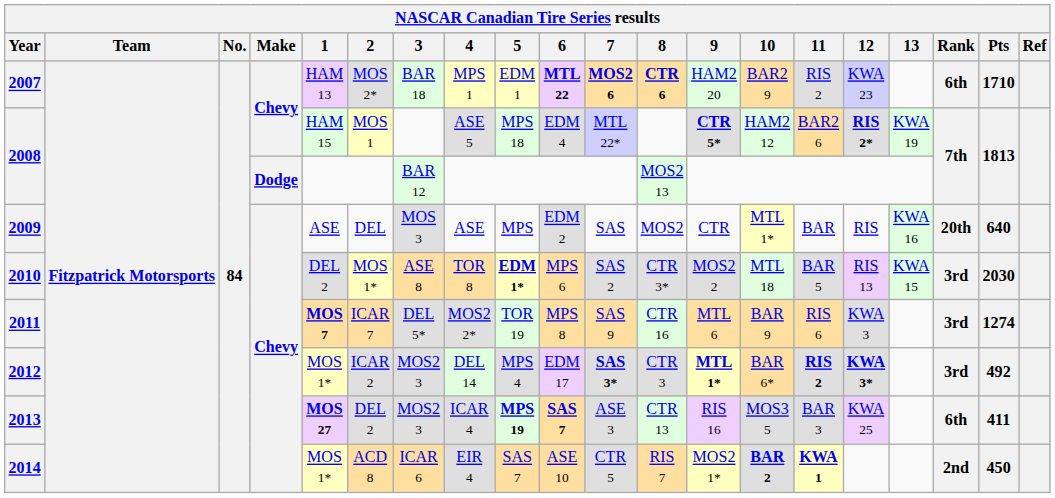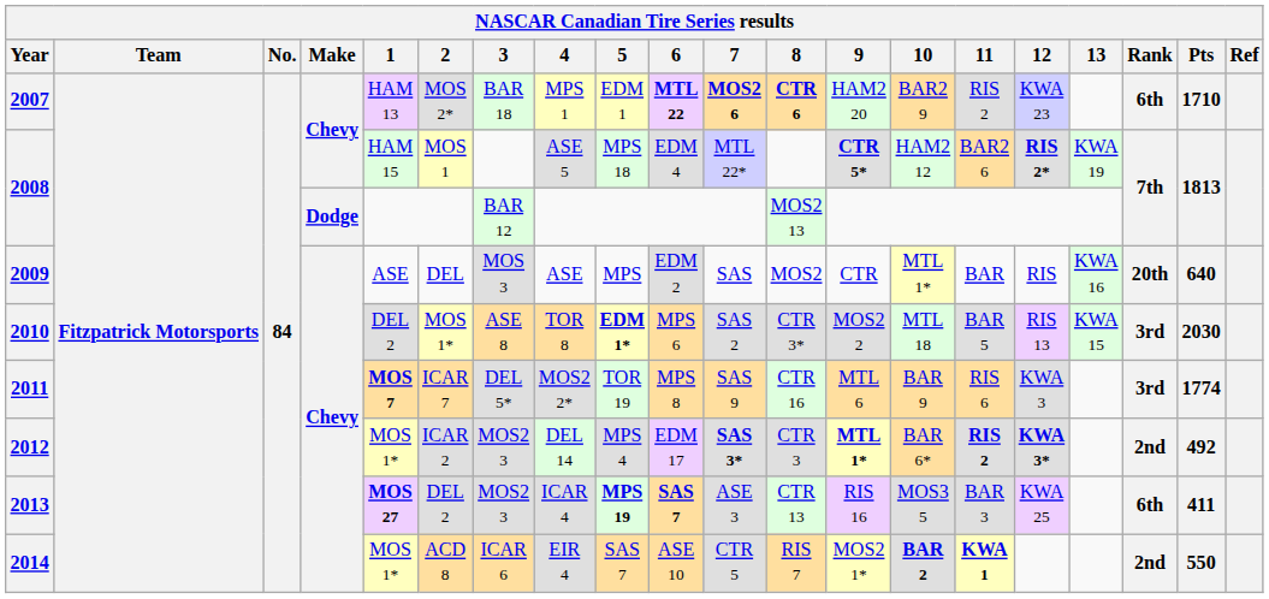2011 | Pts: 1274 -> 1774
2012 | Rank: 3rd -> 2nd
2014 | Pts: 450 -> 550
